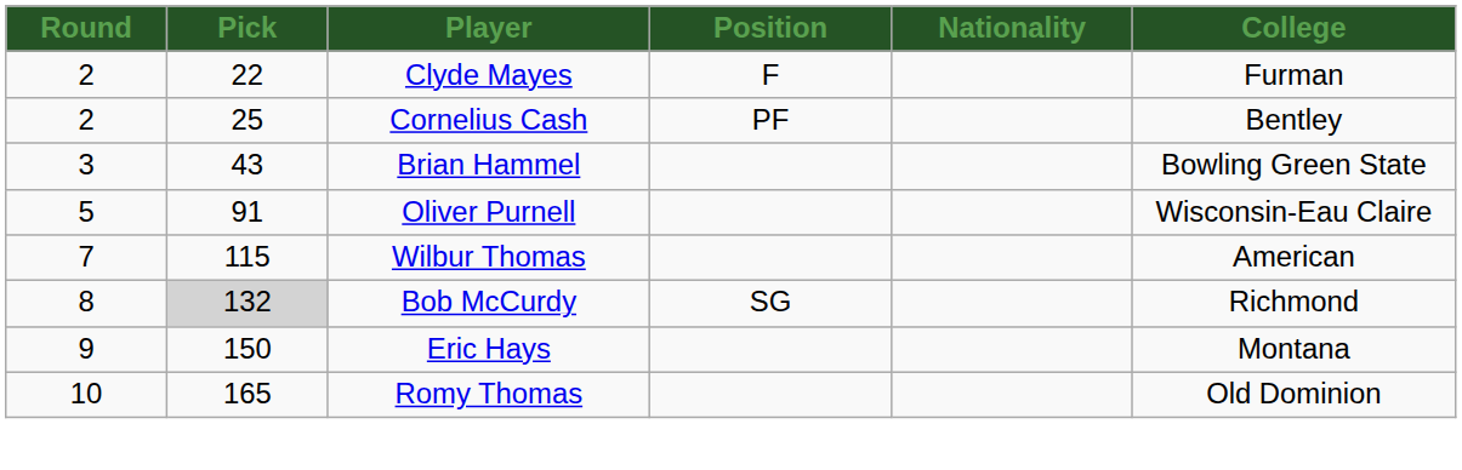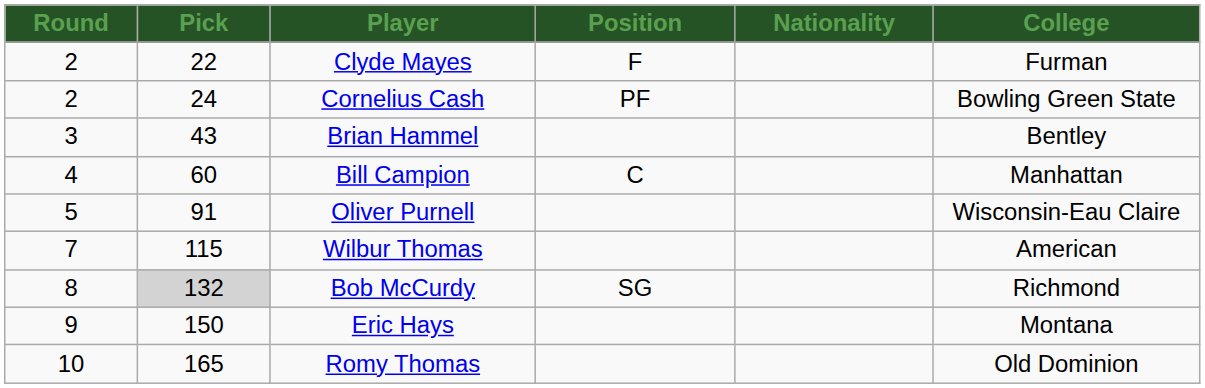Cornelius Cash | Pick: 25 -> 24
Cornelius Cash | College: Bentley -> Bowling Green State
Brian Hammel | College: Bowling Green State -> Bentley
+ row: 4 | 60 | Bill Campion | C | Manhattan
